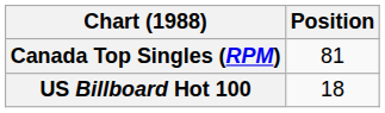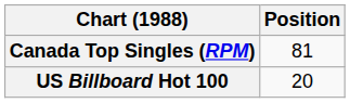US Billboard Hot 100 | Position: 18 -> 20
